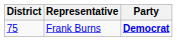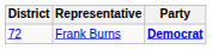Frank Burns | District: 75 -> 72
